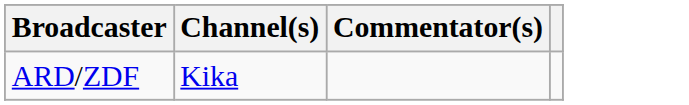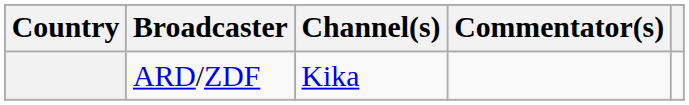+ column: Country
